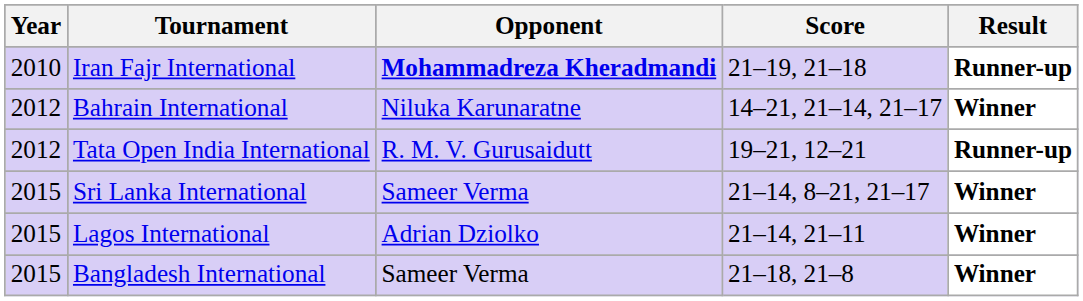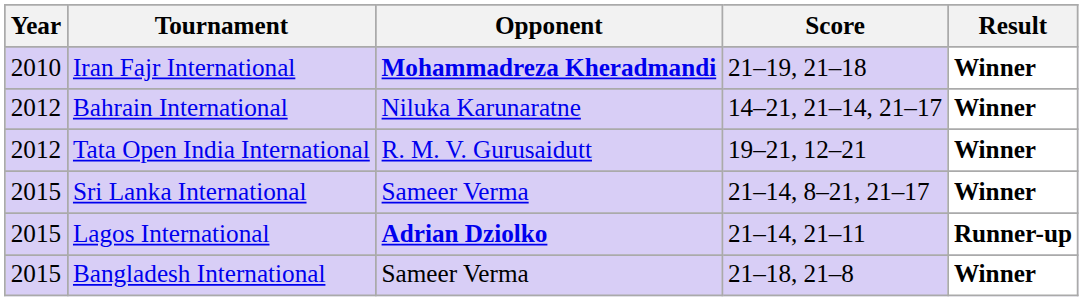Iran Fajr International | Result: Runner-up -> Winner
Tata Open India International | Result: Runner-up -> Winner
Lagos International | Opponent: normal -> bold
Lagos International | Result: Winner -> Runner-up
